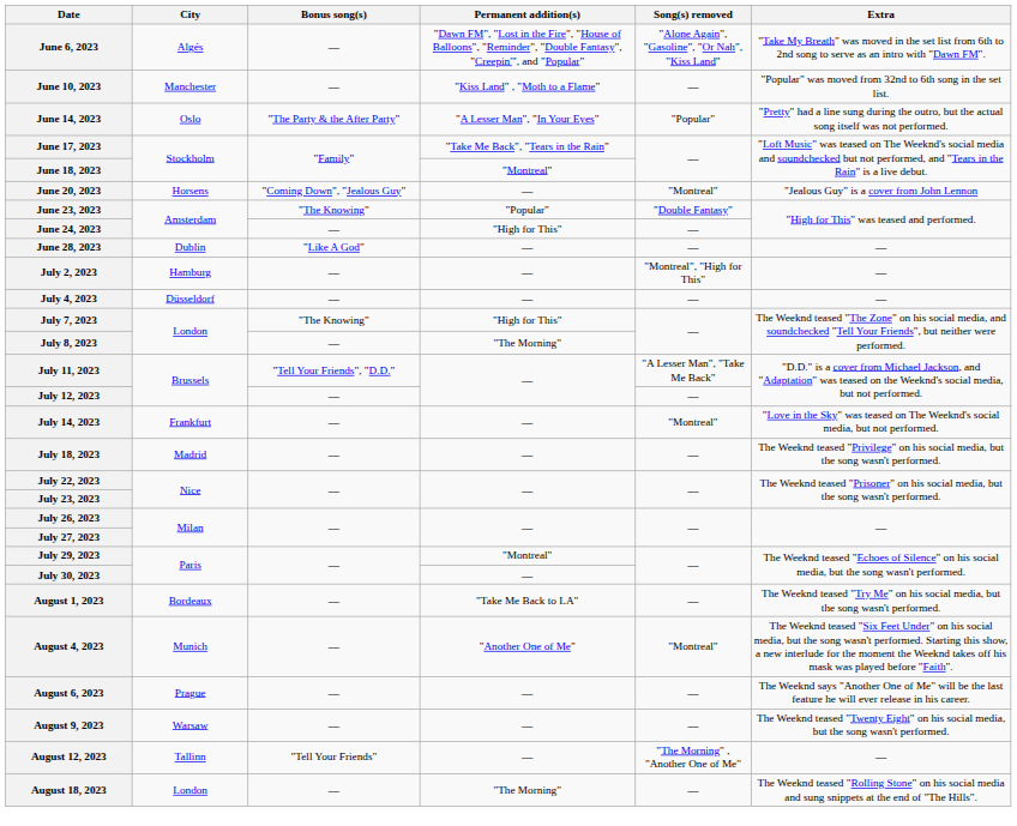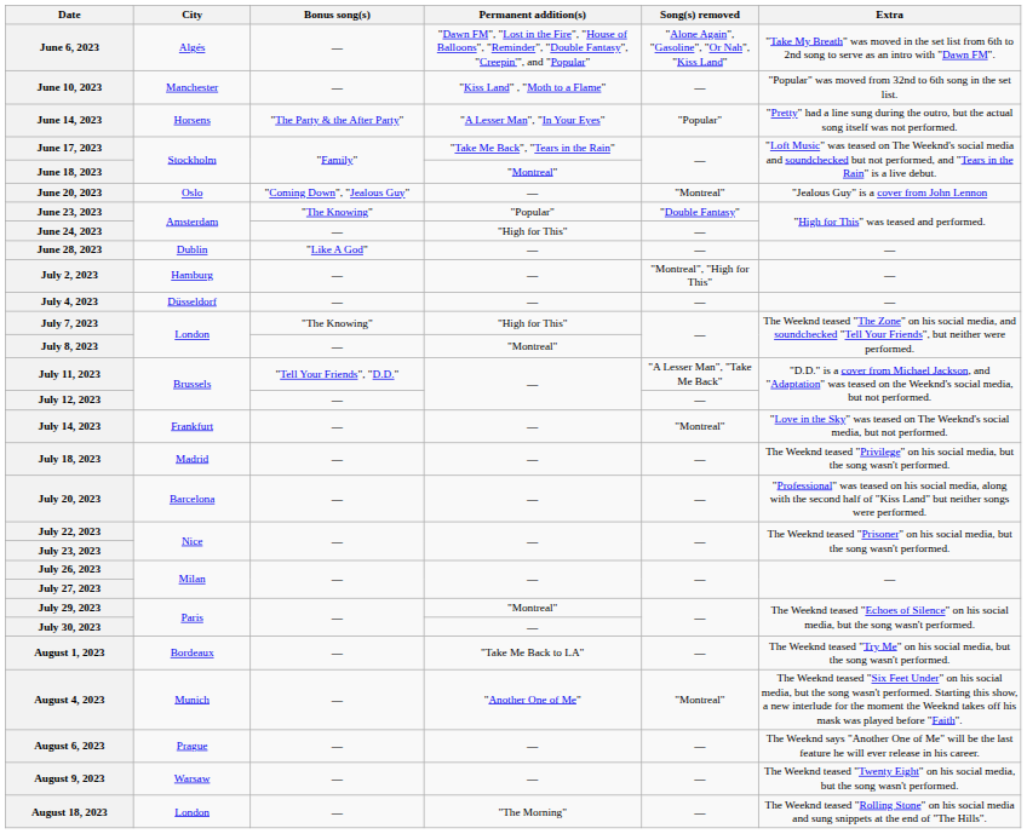June 14, 2023 | City: Oslo -> Horsens
June 20, 2023 | City: Horsens -> Oslo
July 8, 2023 | Permanent addition(s): "The Morning" -> "Montreal"
+ row: July 20, 2023 | Barcelona | — | — | — | "Professional" was teased on his social media, along with the second half of "Kiss Land" but neither songs were performed.
- row: August 12, 2023 | Tallinn | "Tell Your Friends" | — | "The Morning" , "Another One of Me" | —
